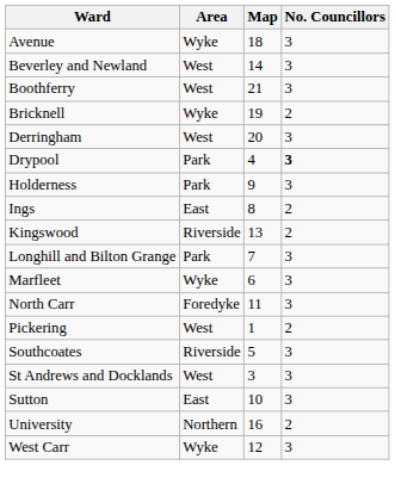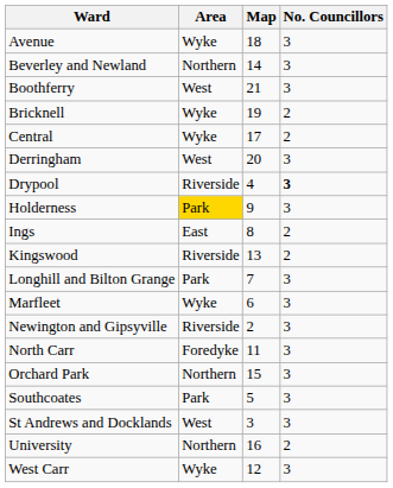Beverley and Newland | Area: West -> Northern
+ row: Central | Wyke | 17 | 2
Drypool | Area: Park -> Riverside
Holderness | Area: no background -> gold background
+ row: Newington and Gipsyville | Riverside | 2 | 3
+ row: Orchard Park | Northern | 15 | 3
- row: Pickering | West | 1 | 2
Southcoates | Area: Riverside -> Park
- row: Sutton | East | 10 | 3
